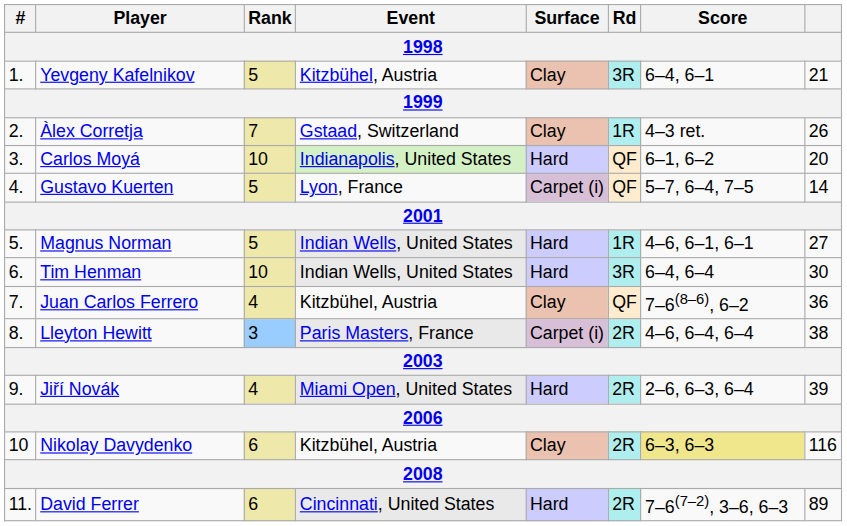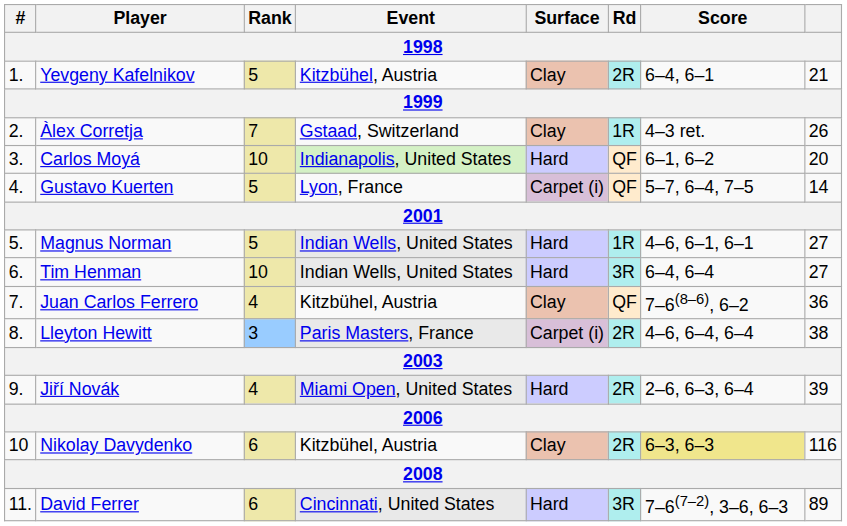Yevgeny Kafelnikov | Rd: 3R -> 2R
Tim Henman | column 8: 30 -> 27
David Ferrer | Rd: 2R -> 3R
